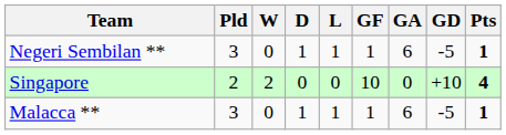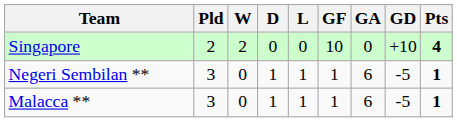rows swapped: Singapore <-> Negeri Sembilan **
